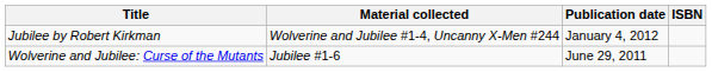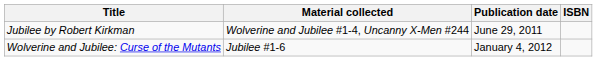Jubilee by Robert Kirkman | Publication date: January 4, 2012 -> June 29, 2011
Wolverine and Jubilee: Curse of the Mutants | Publication date: June 29, 2011 -> January 4, 2012
